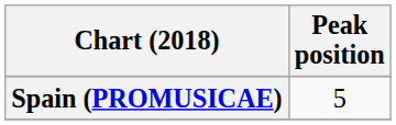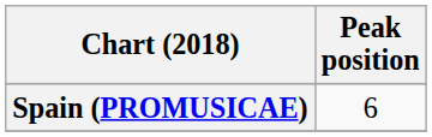Spain (PROMUSICAE) | Peak position: 5 -> 6
